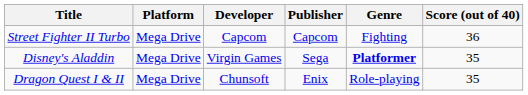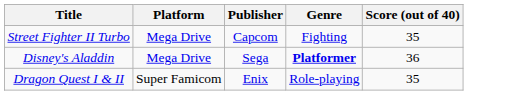- column: Developer | Capcom | Virgin Games | Chunsoft
Street Fighter II Turbo | Score (out of 40): 36 -> 35
Disney's Aladdin | Score (out of 40): 35 -> 36
Dragon Quest I & II | Platform: Mega Drive -> Super Famicom
